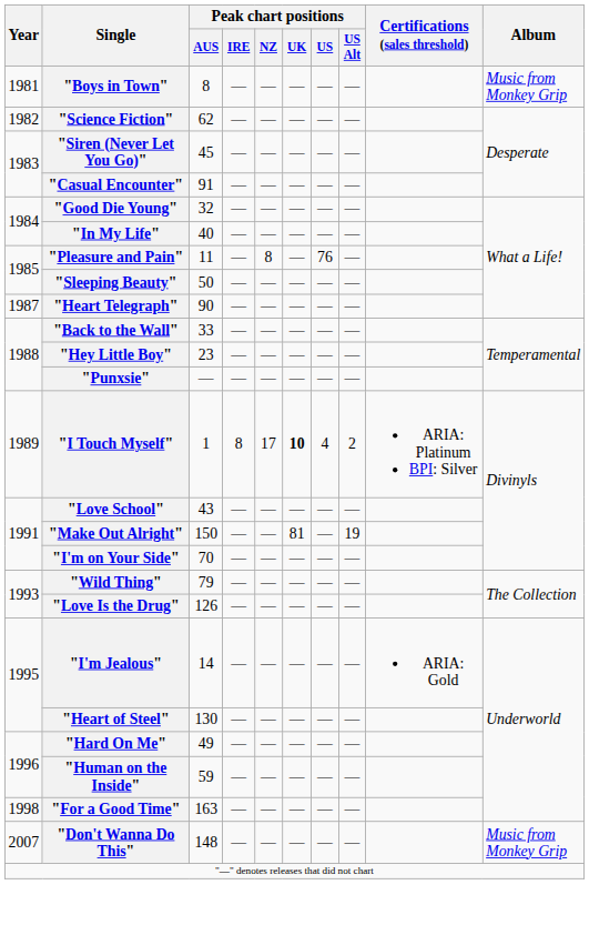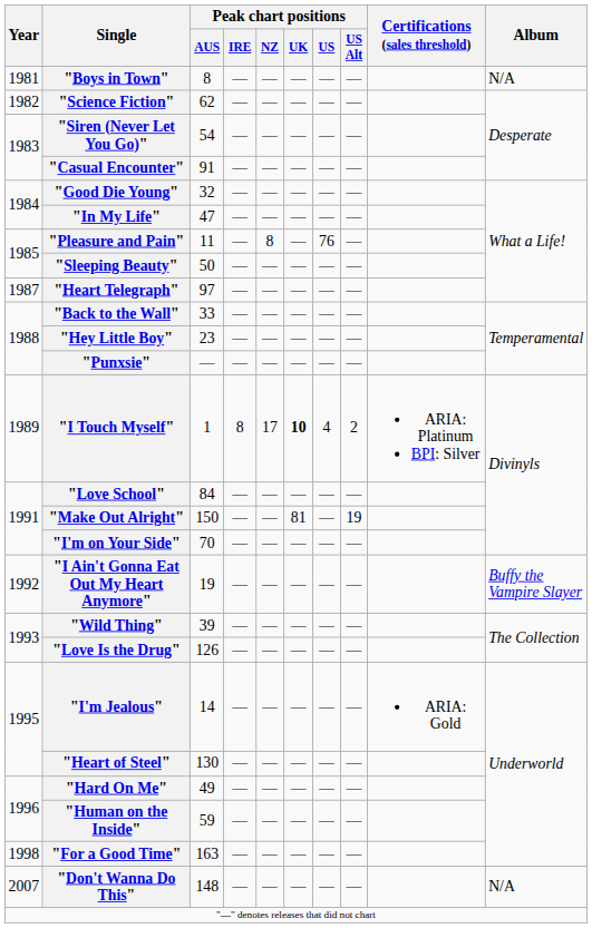"Boys in Town" | Album: Music from Monkey Grip -> N/A
"Siren (Never Let You Go)" | Peak chart positions / AUS: 45 -> 54
"In My Life" | Peak chart positions / AUS: 40 -> 47
"Heart Telegraph" | Peak chart positions / AUS: 90 -> 97
"Love School" | Peak chart positions / AUS: 43 -> 84
+ row: 1992 | "I Ain't Gonna Eat Out My Heart Anymore" | 19 | — | — | — | — | — | Buffy the Vampire Slayer
"Wild Thing" | Peak chart positions / AUS: 79 -> 39
"Don't Wanna Do This" | Album: Music from Monkey Grip -> N/A
